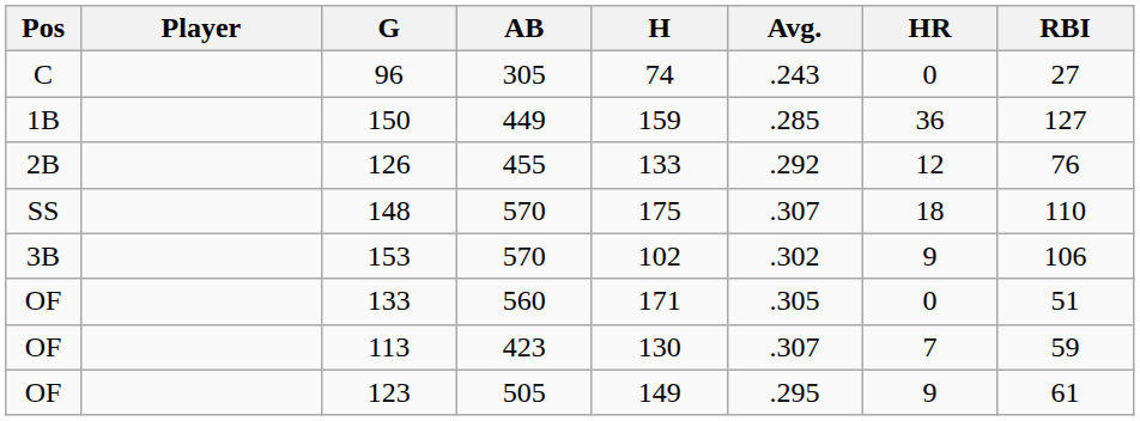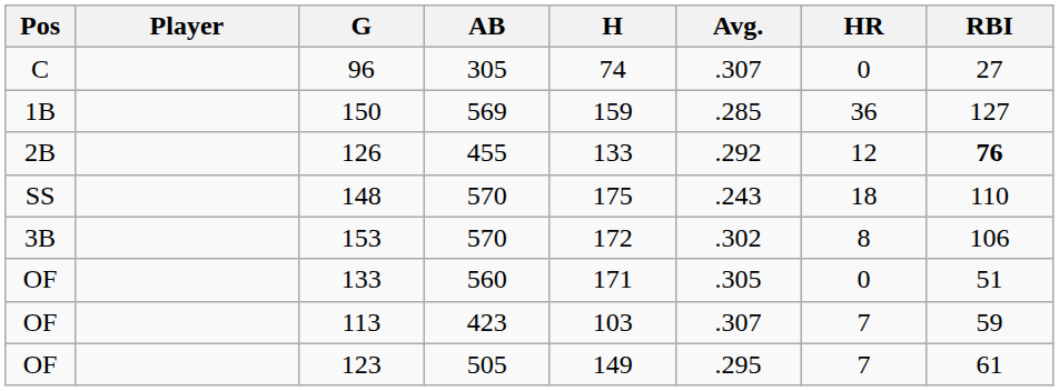96 | Avg.: .243 -> .307
150 | AB: 449 -> 569
126 | RBI: normal -> bold
148 | Avg.: .307 -> .243
153 | H: 102 -> 172
153 | HR: 9 -> 8
113 | H: 130 -> 103
123 | HR: 9 -> 7
